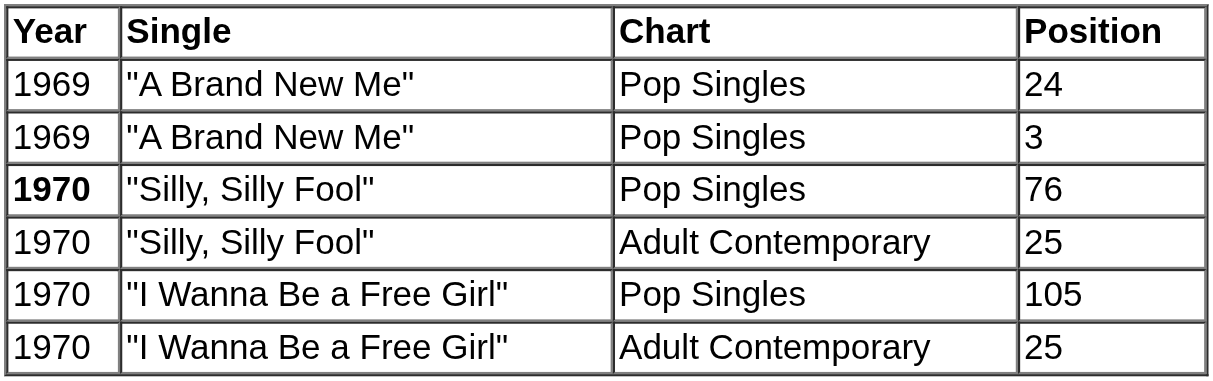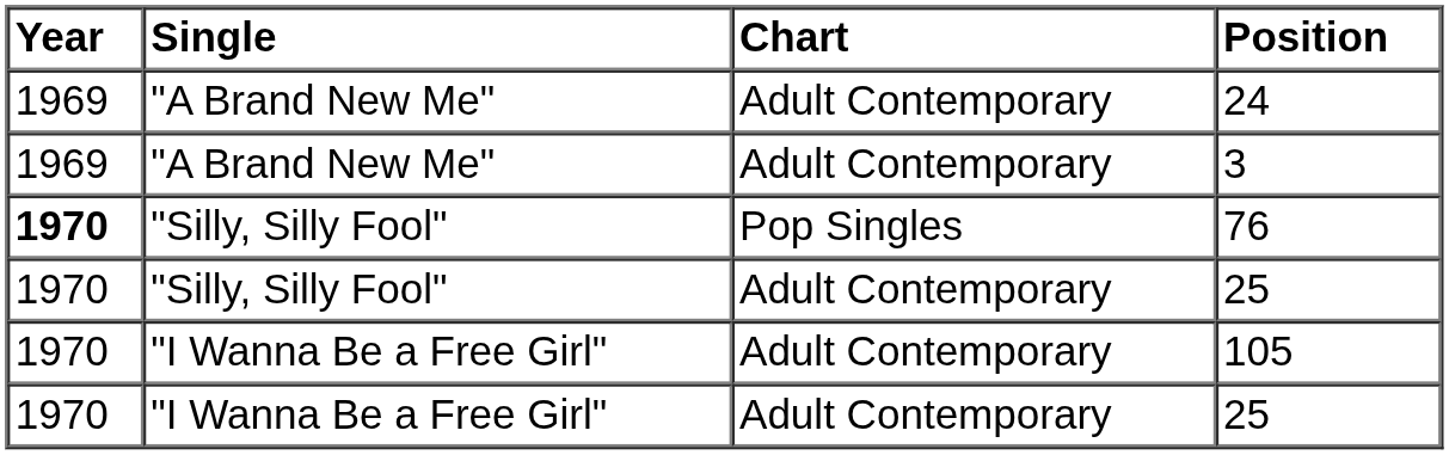24 | Chart: Pop Singles -> Adult Contemporary
3 | Chart: Pop Singles -> Adult Contemporary
105 | Chart: Pop Singles -> Adult Contemporary
